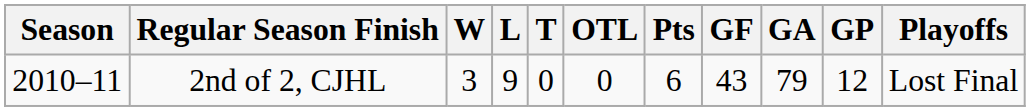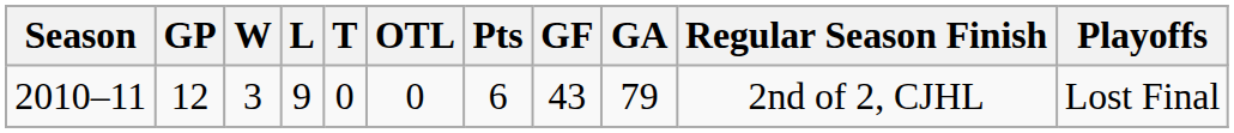columns swapped: GP <-> Regular Season Finish
